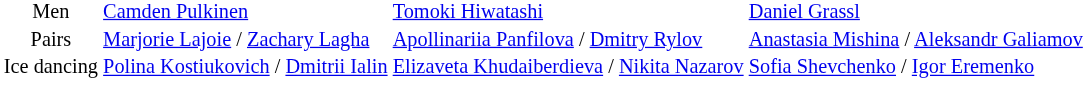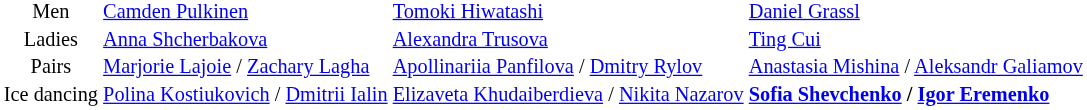+ row: Ladies | Anna Shcherbakova | Alexandra Trusova | Ting Cui
Ice dancing | column 4: normal -> bold
